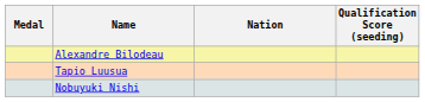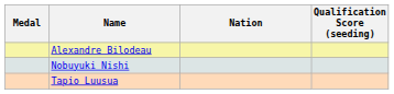rows swapped: Nobuyuki Nishi <-> Tapio Luusua
